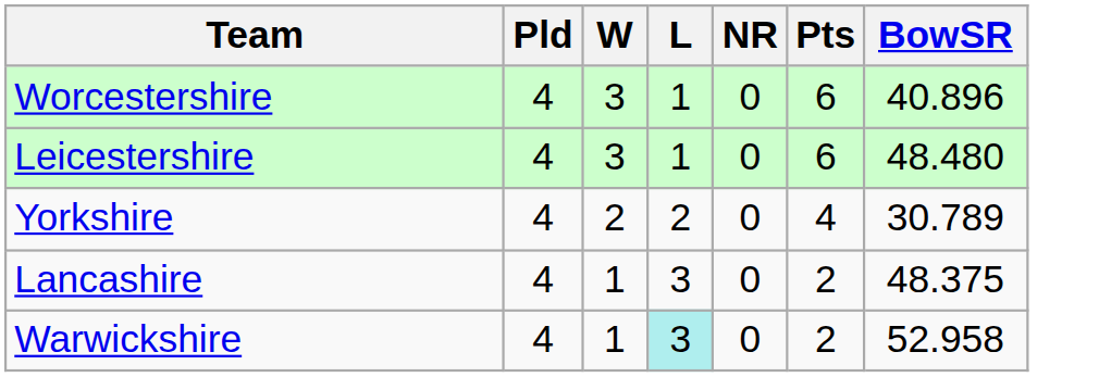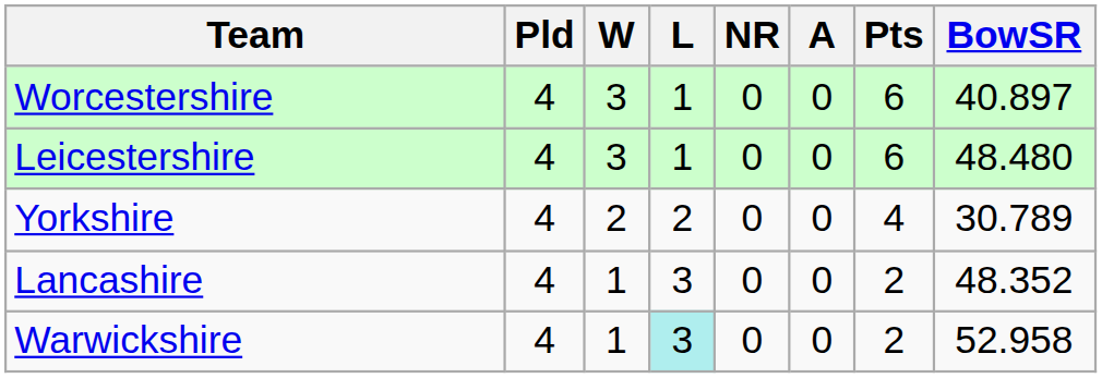+ column: A | 0 | 0 | 0 | 0 | 0
Worcestershire | BowSR: 40.896 -> 40.897
Lancashire | BowSR: 48.375 -> 48.352
